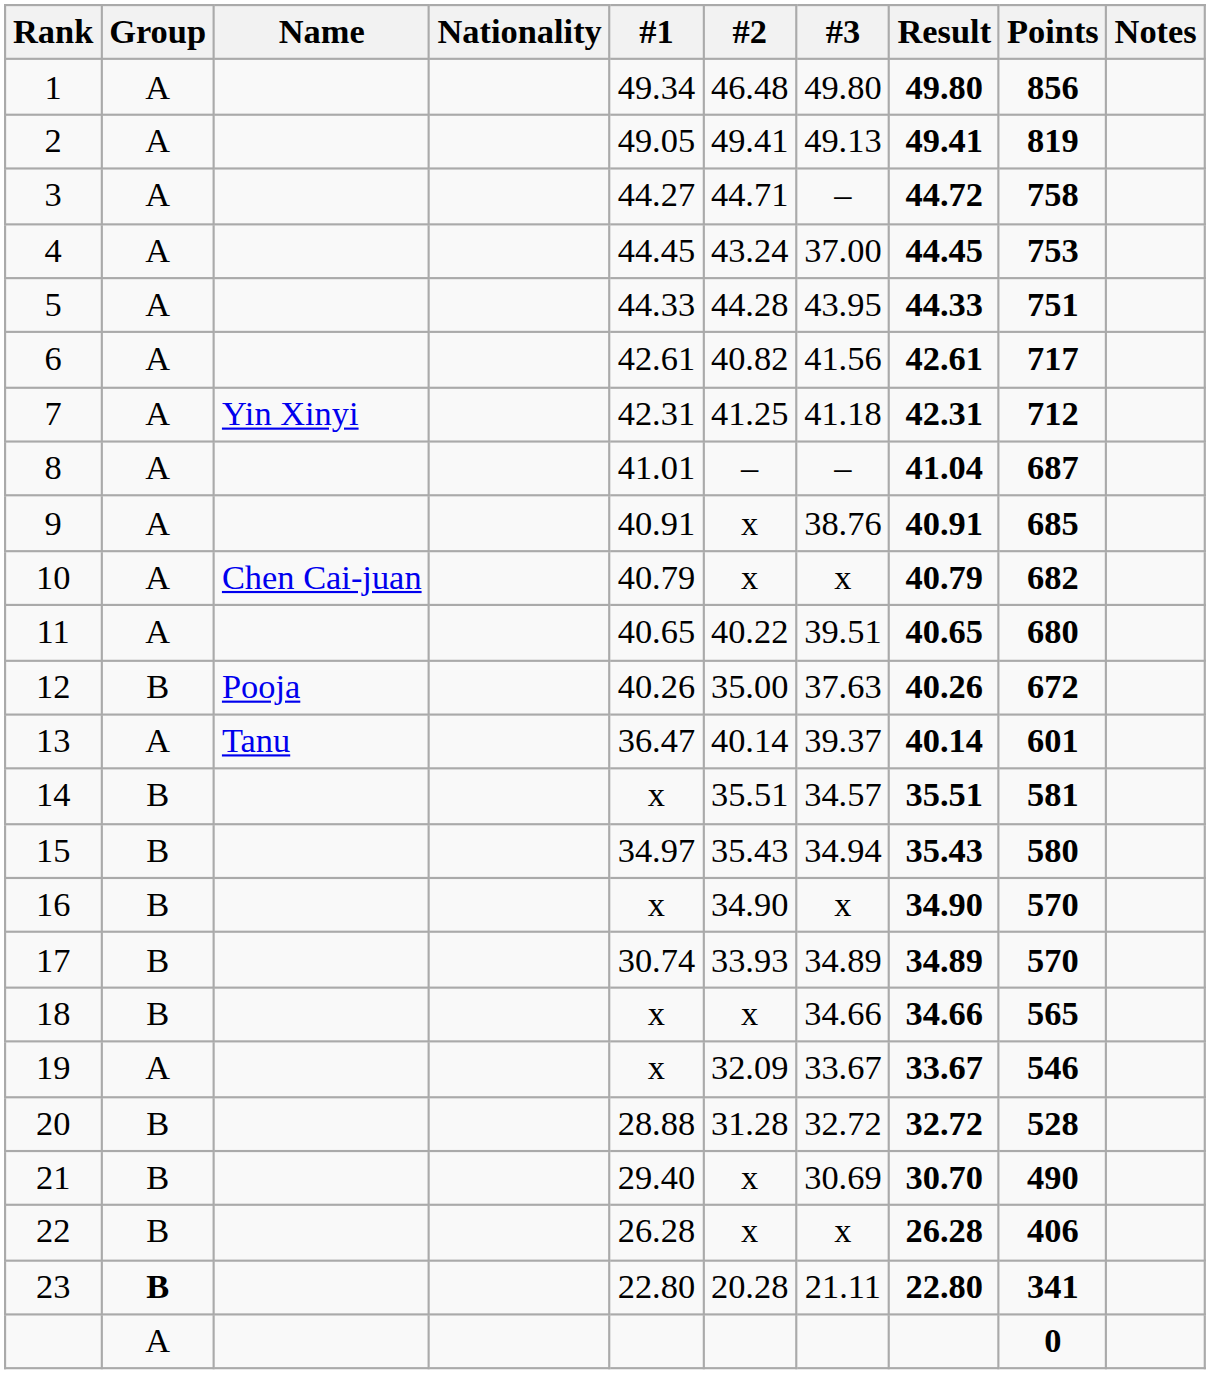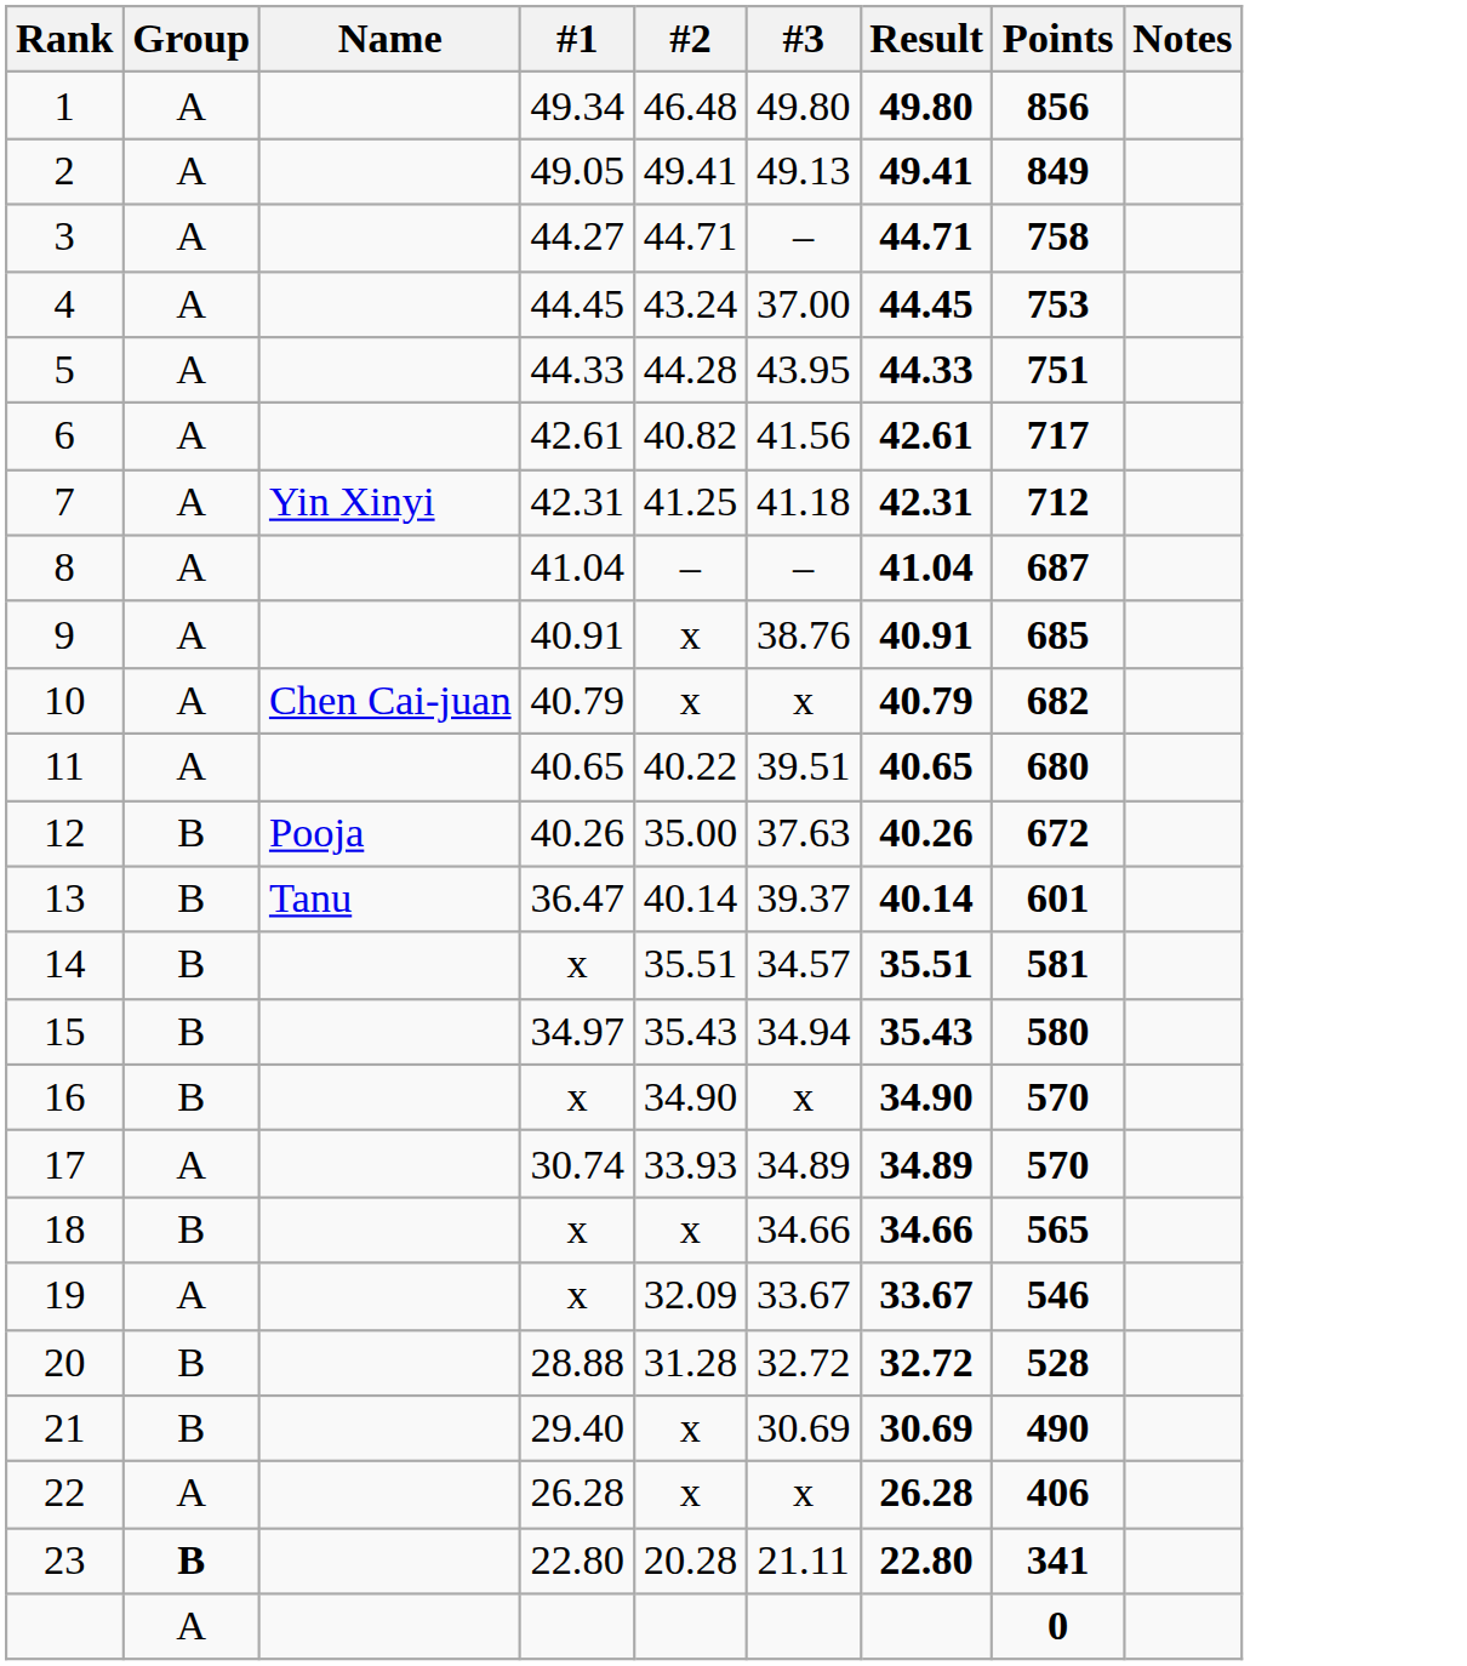- column: Nationality
2 | Points: 819 -> 849
3 | Result: 44.72 -> 44.71
8 | #1: 41.01 -> 41.04
13 | Group: A -> B
17 | Group: B -> A
21 | Result: 30.70 -> 30.69
22 | Group: B -> A
